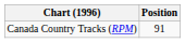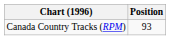Canada Country Tracks (RPM) | Position: 91 -> 93
